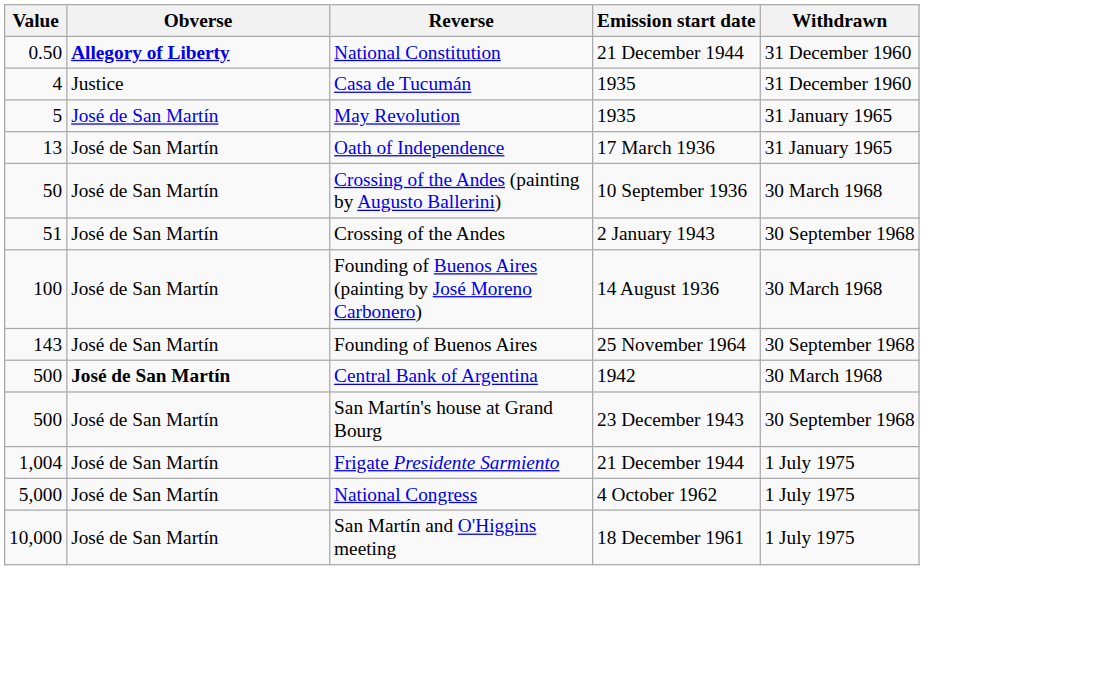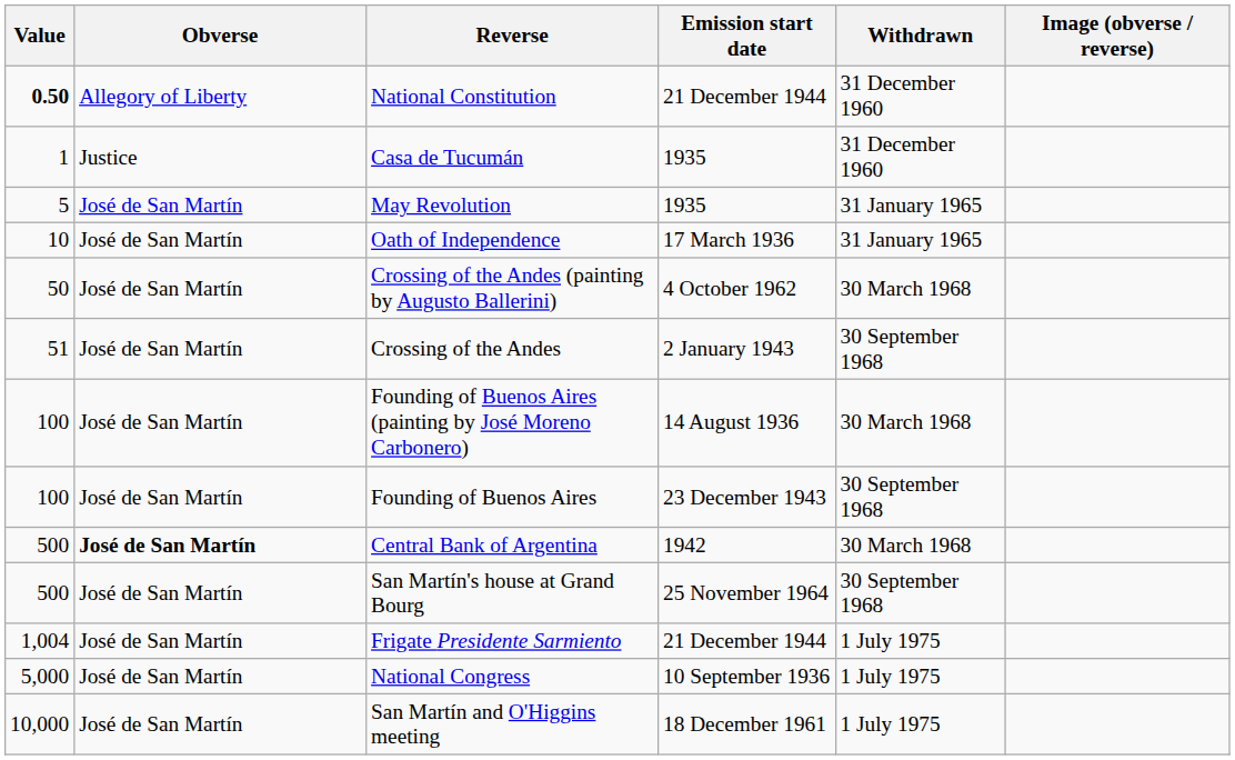+ column: Image (obverse / reverse)
National Constitution | Value: normal -> bold
National Constitution | Obverse: bold -> normal
Casa de Tucumán | Value: 4 -> 1
Oath of Independence | Value: 13 -> 10
Crossing of the Andes (painting by Augusto Ballerini) | Emission start date: 10 September 1936 -> 4 October 1962
Founding of Buenos Aires | Value: 143 -> 100
Founding of Buenos Aires | Emission start date: 25 November 1964 -> 23 December 1943
San Martín's house at Grand Bourg | Emission start date: 23 December 1943 -> 25 November 1964
National Congress | Emission start date: 4 October 1962 -> 10 September 1936
